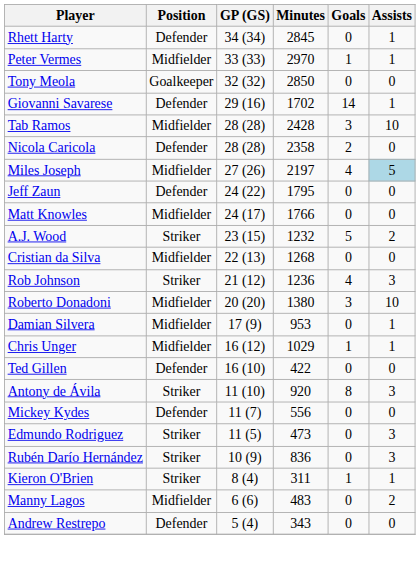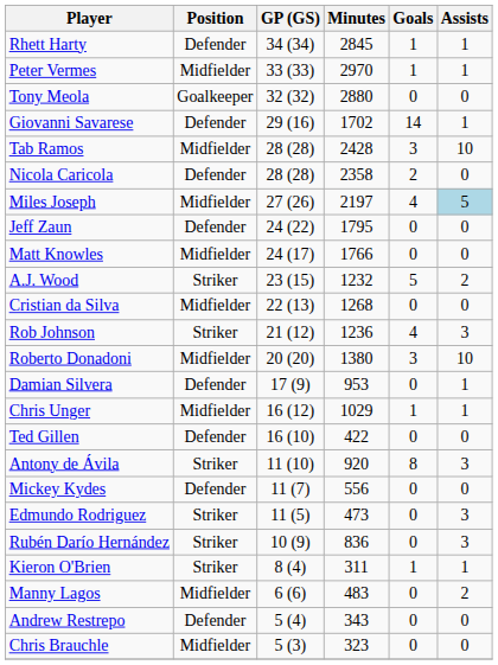Rhett Harty | Goals: 0 -> 1
Tony Meola | Minutes: 2850 -> 2880
Damian Silvera | Position: Midfielder -> Defender
+ row: Chris Brauchle | Midfielder | 5 (3) | 323 | 0 | 0
